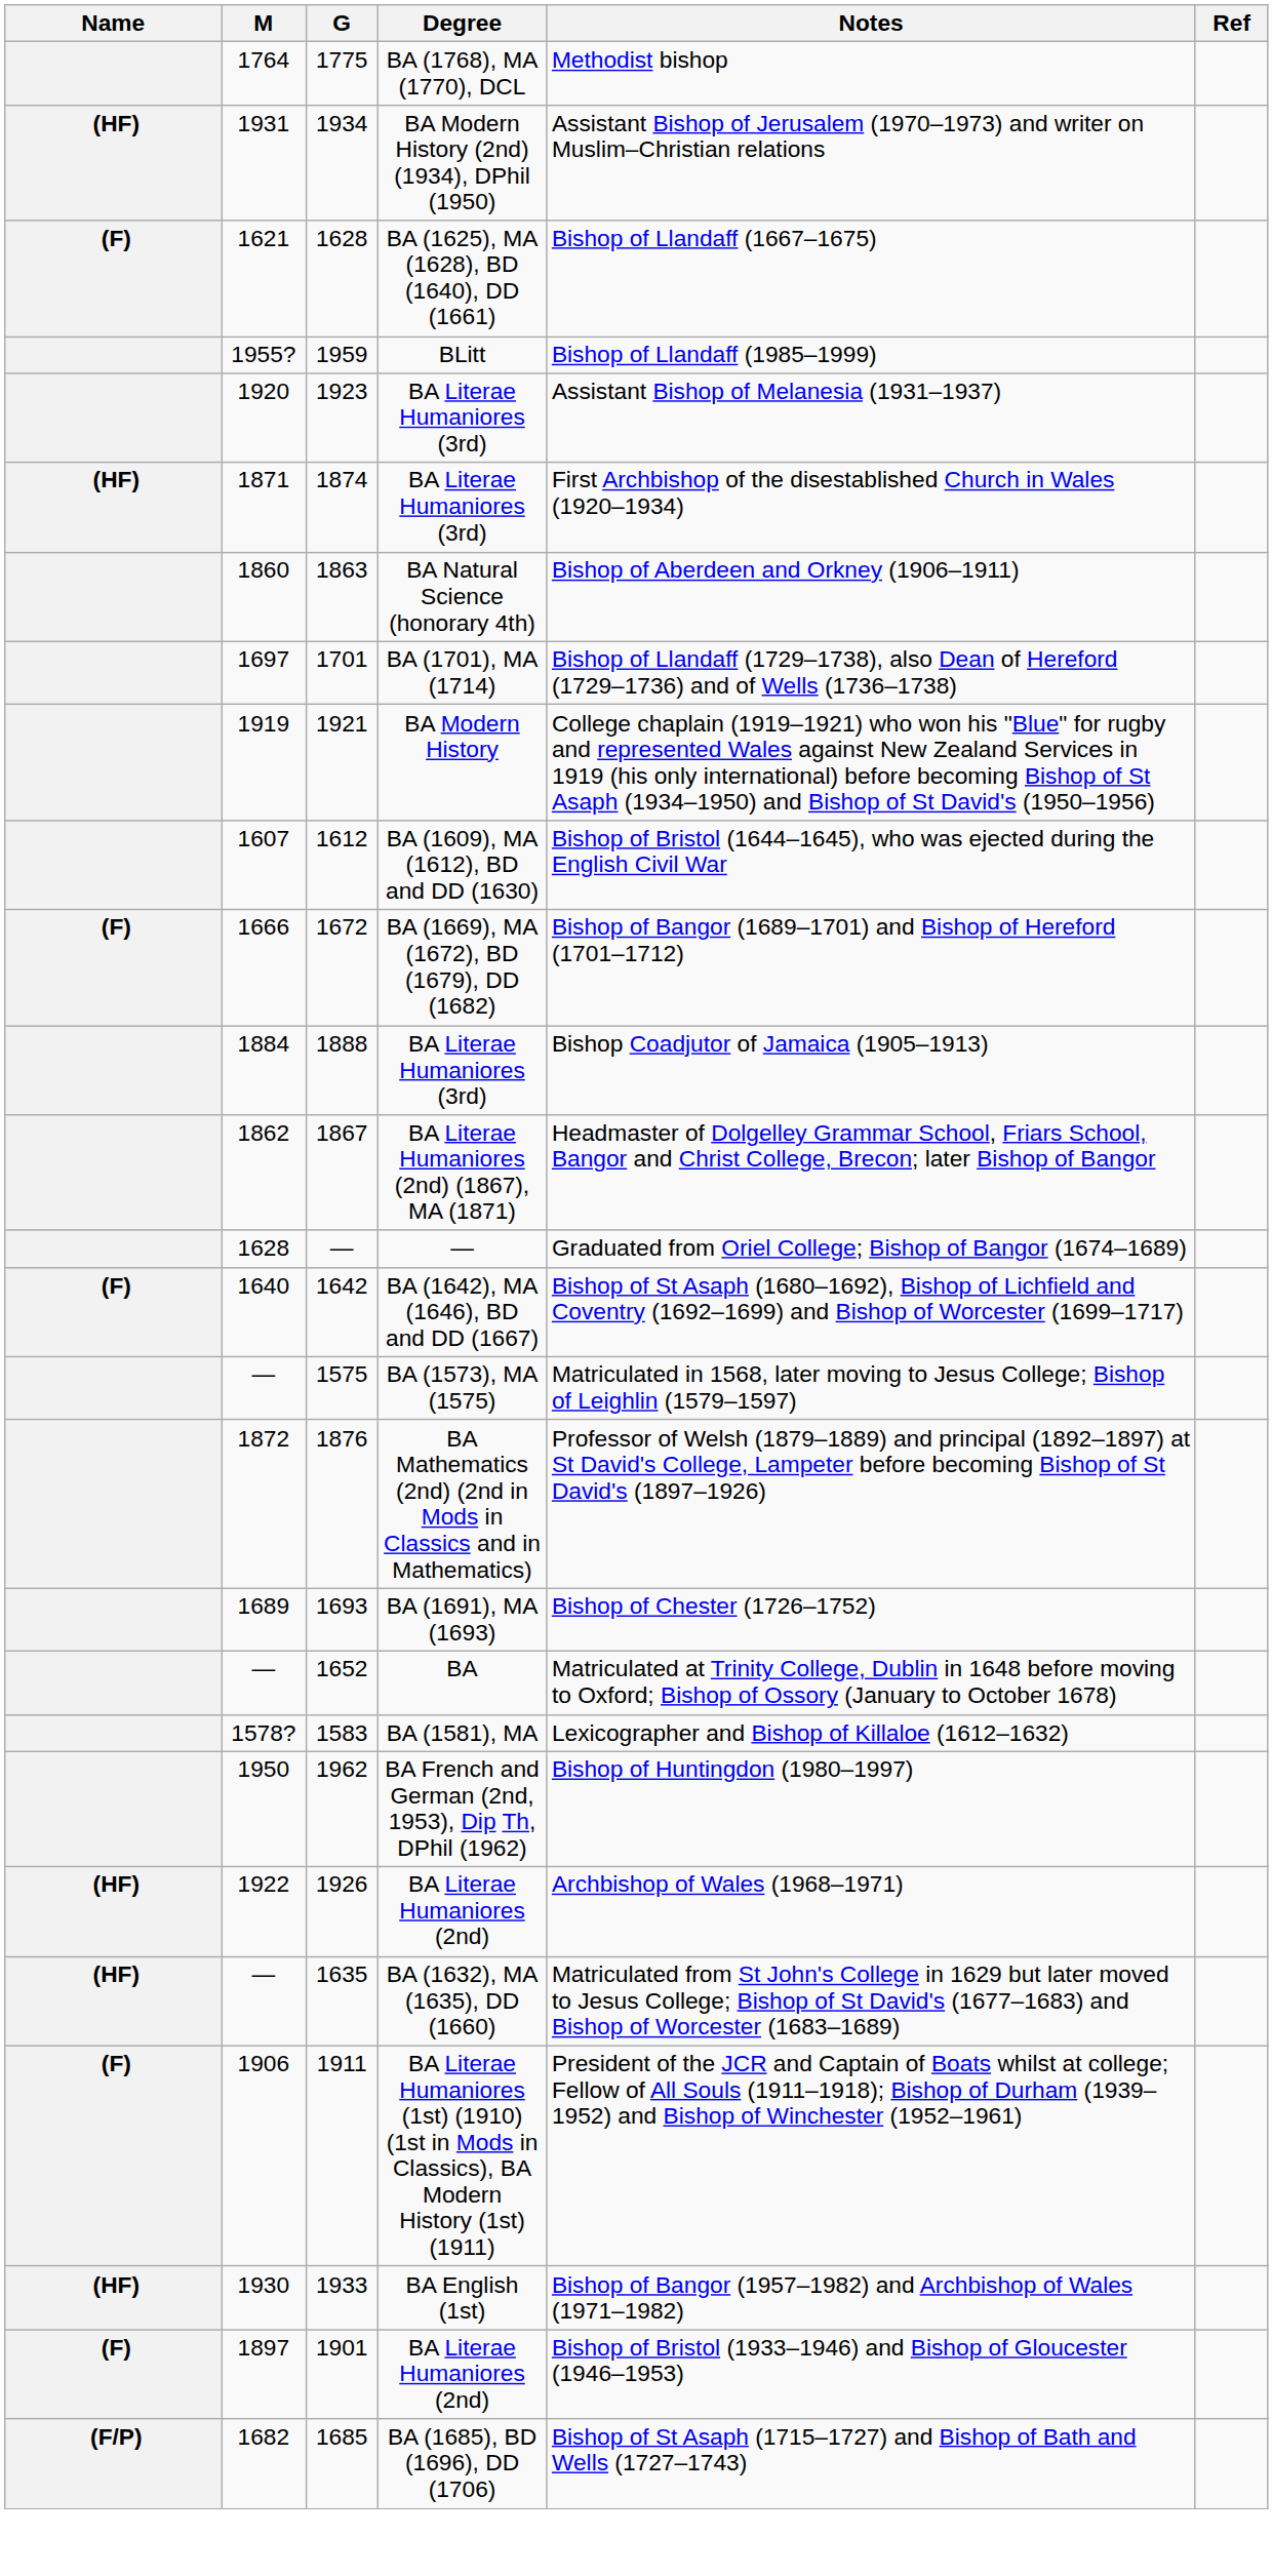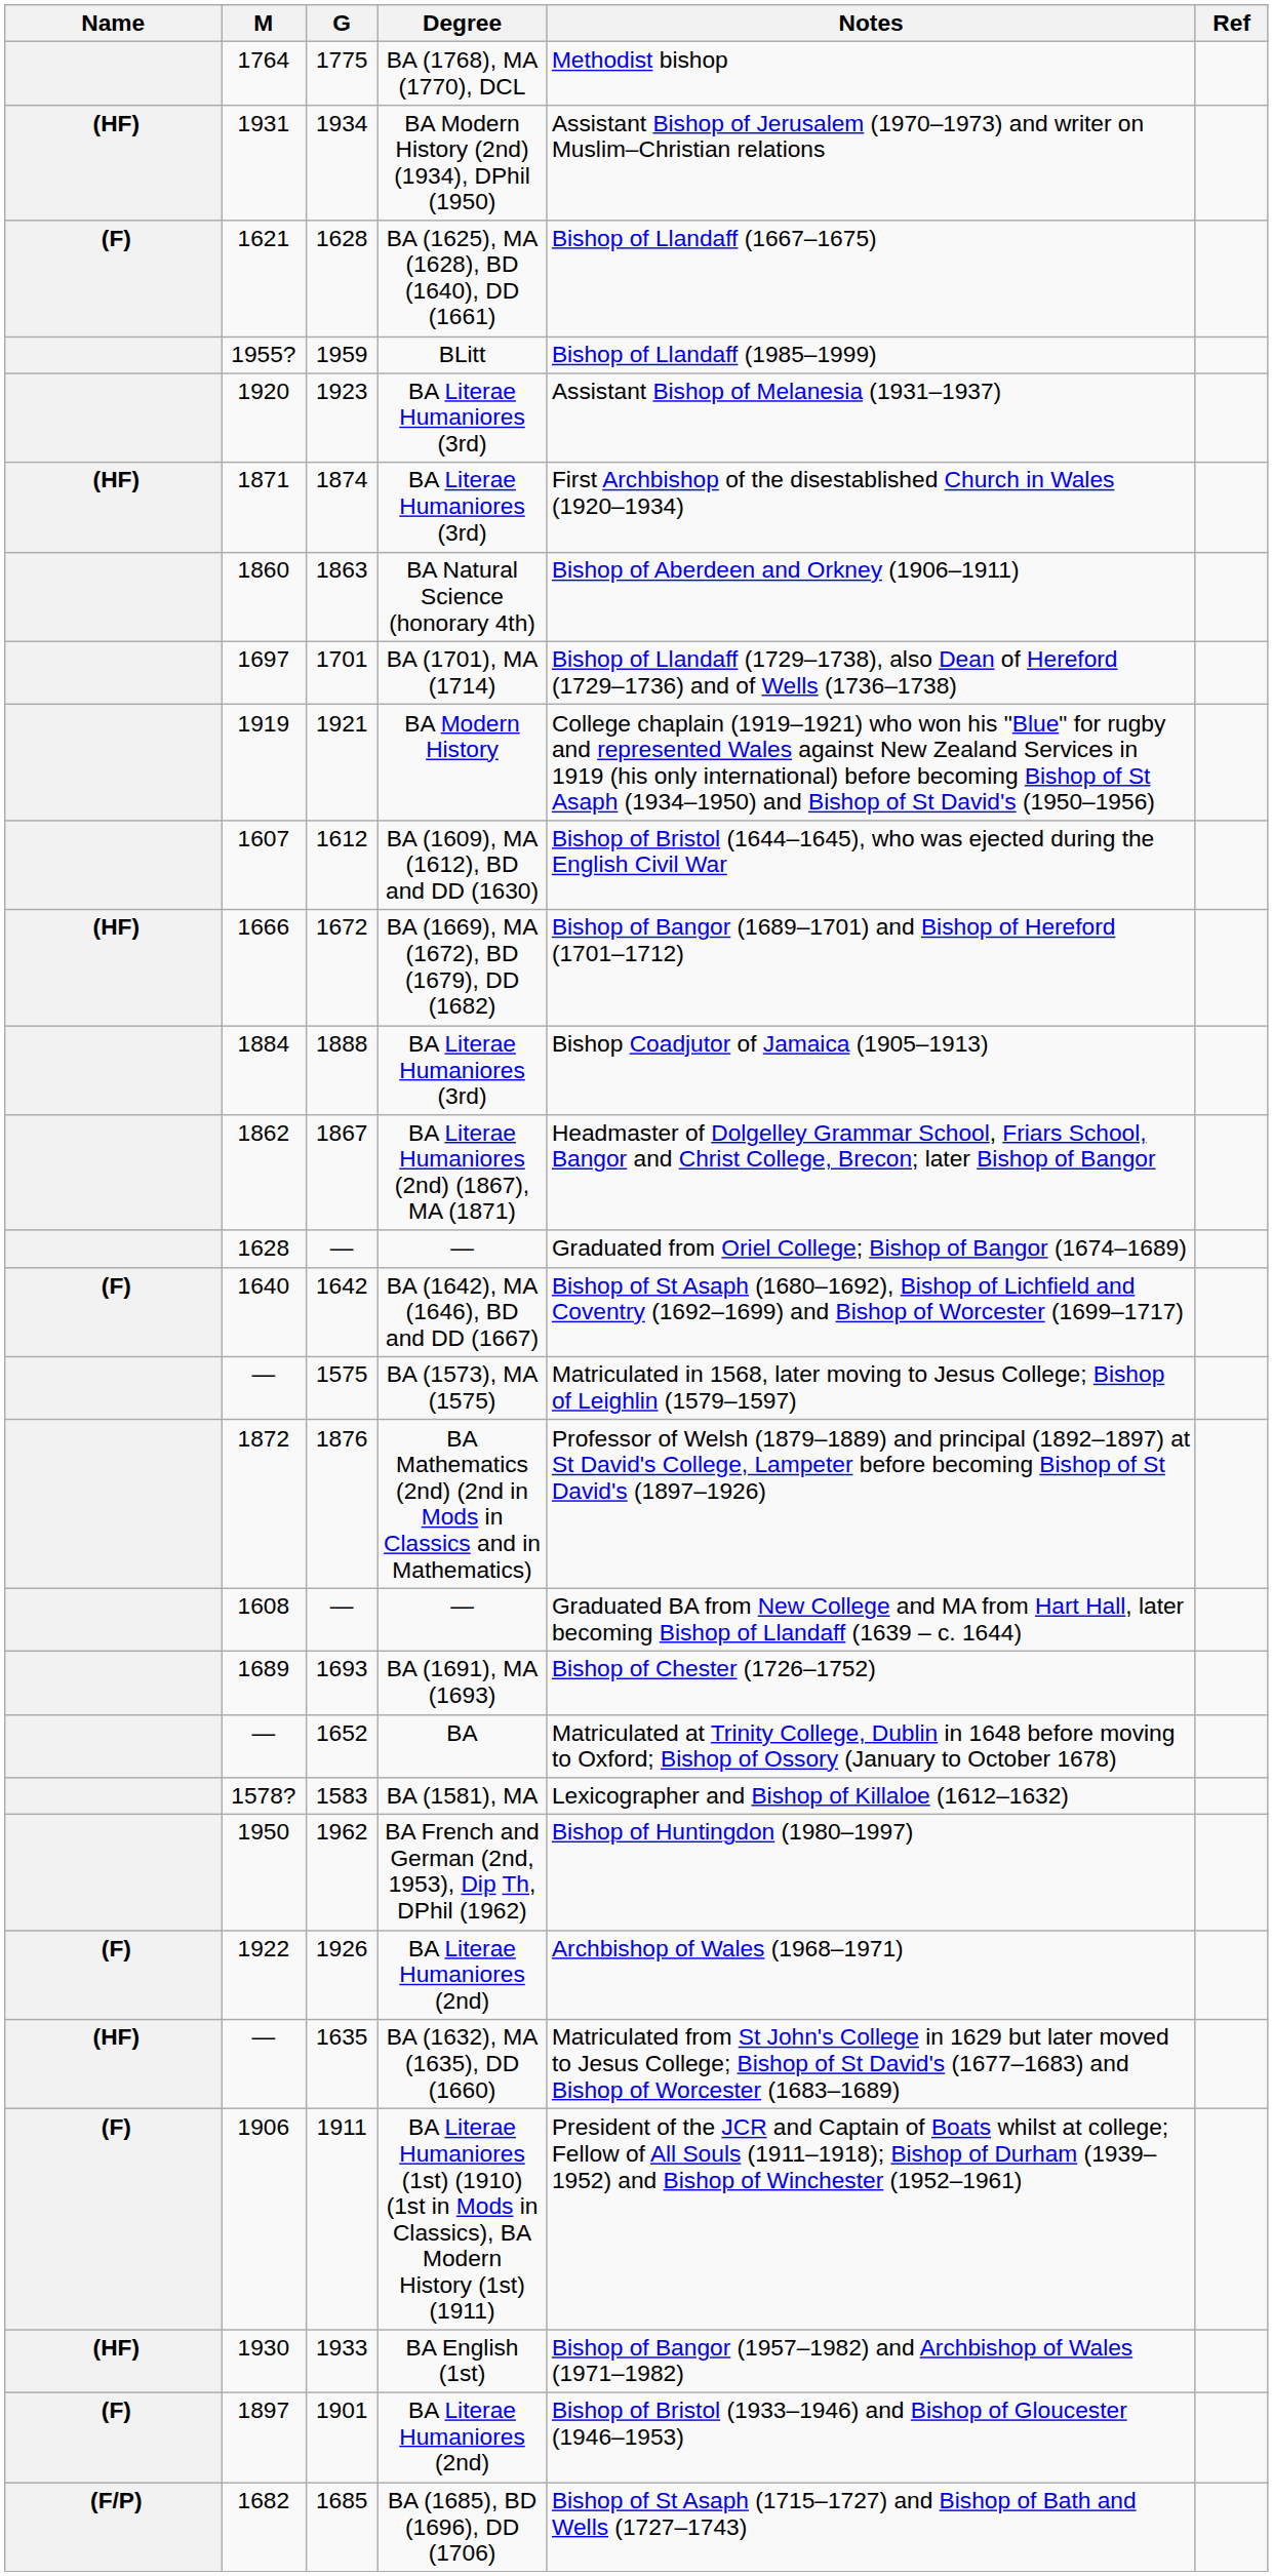1672 | Name: (F) -> (HF)
+ row: 1608 | — | — | Graduated BA from New College and MA from Hart Hall, later becoming Bishop of Llandaff (1639 – c. 1644)
1926 | Name: (HF) -> (F)
